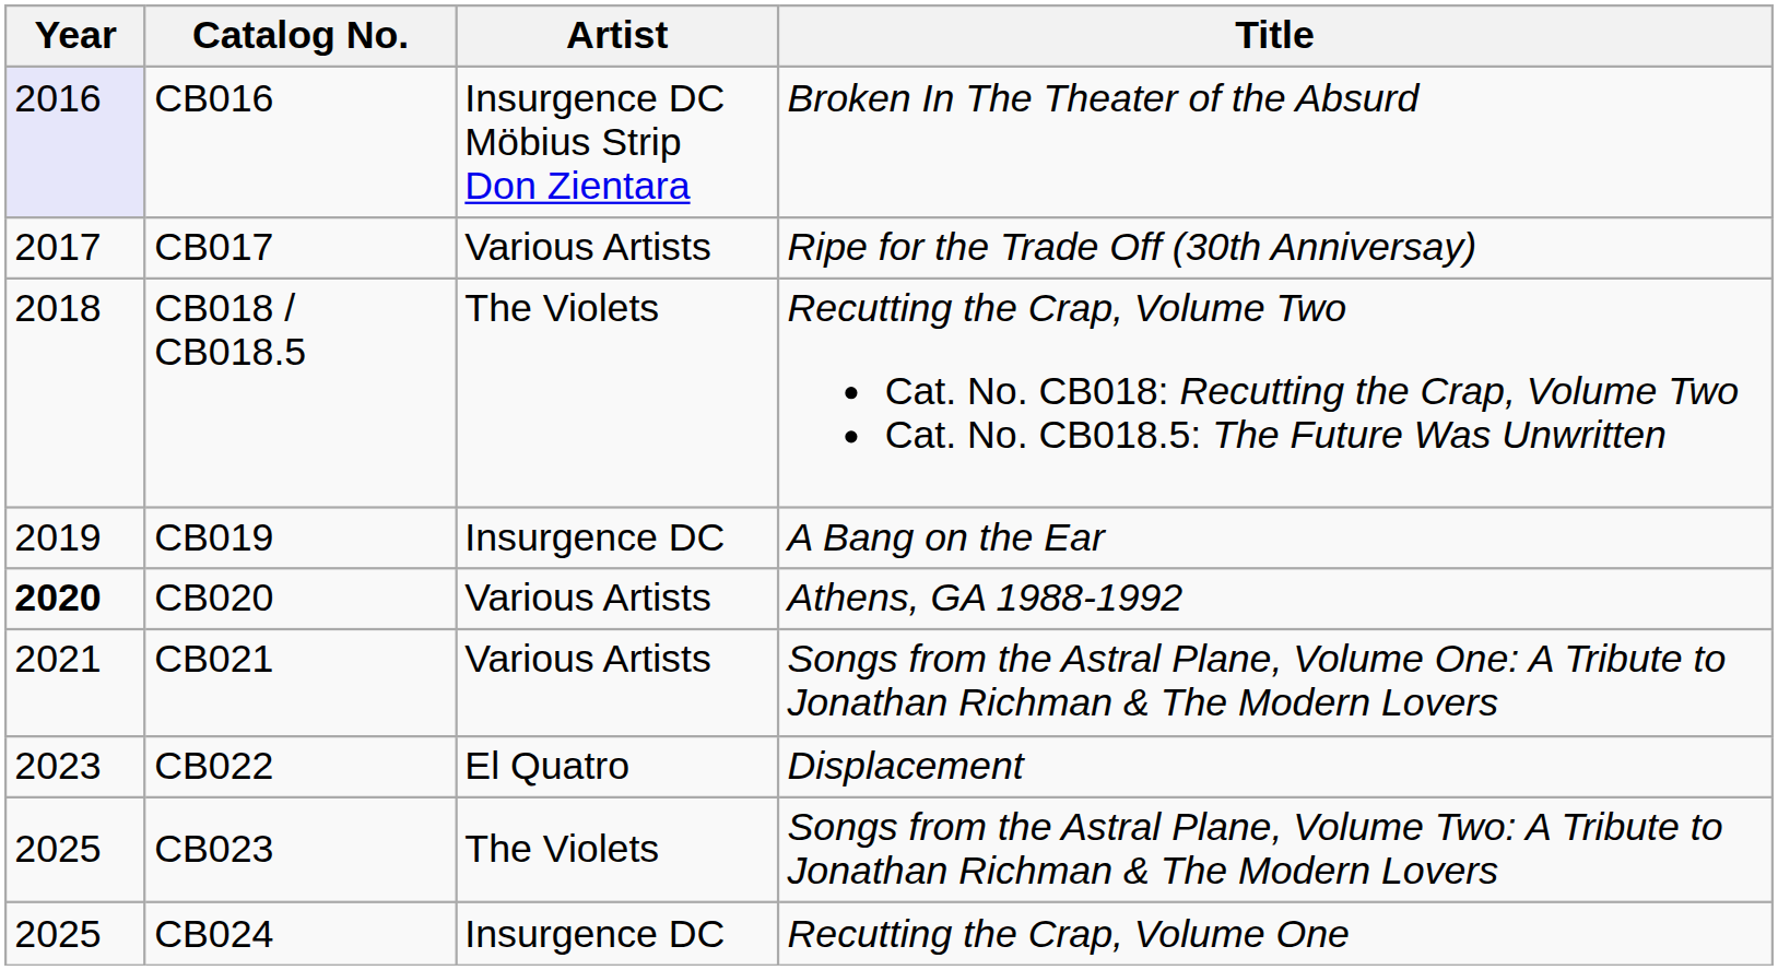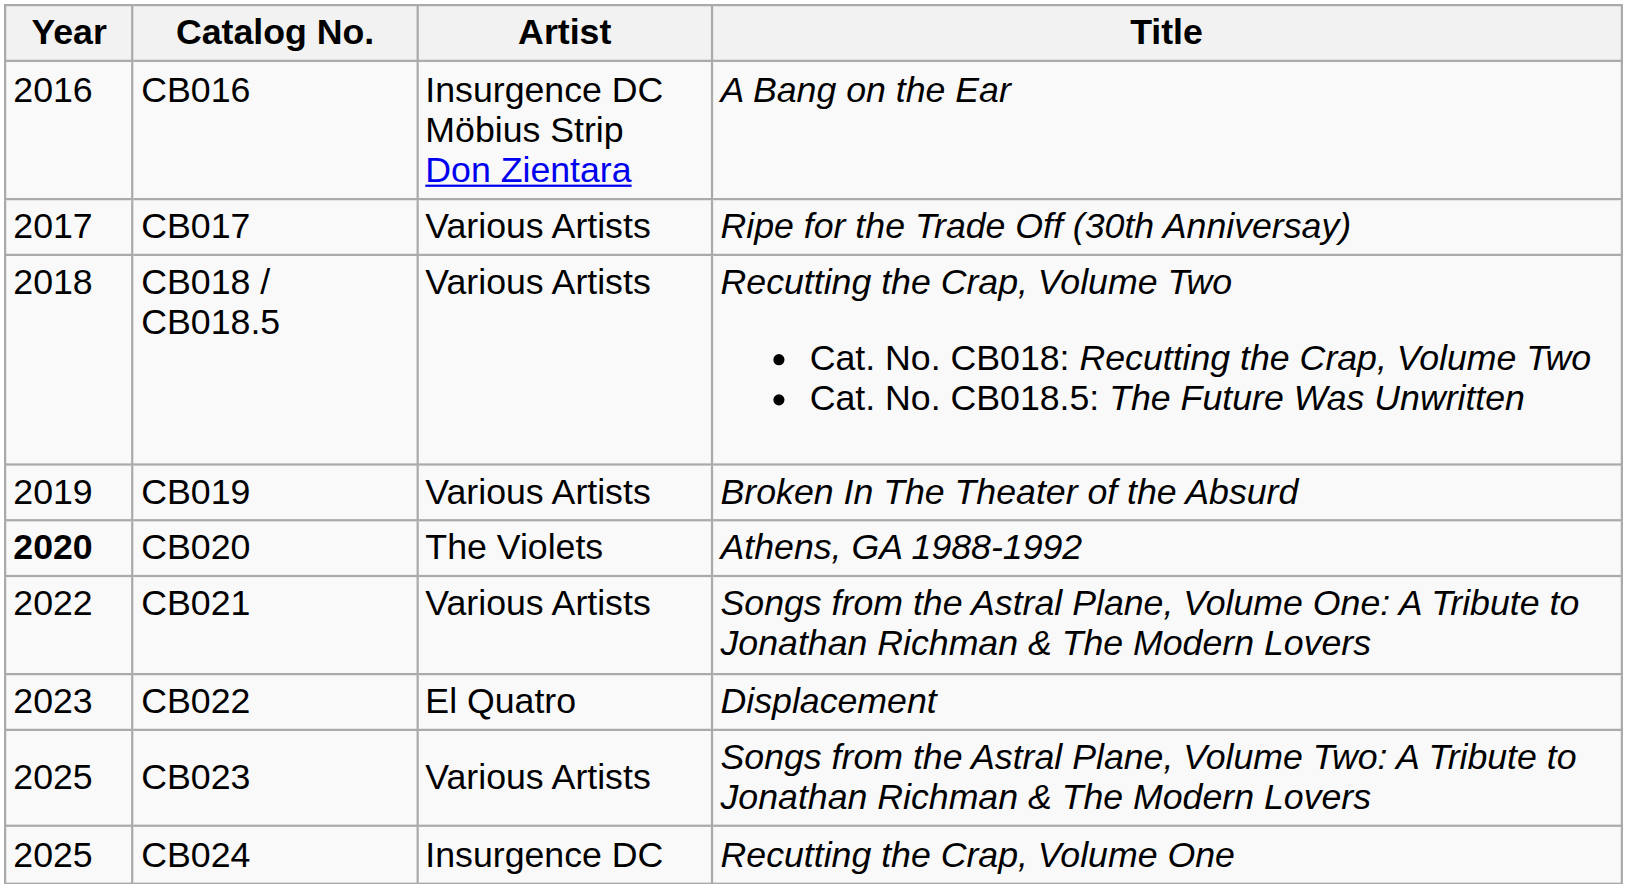CB016 | Year: lavender background -> no background
CB016 | Title: Broken In The Theater of the Absurd -> A Bang on the Ear
CB018 / CB018.5 | Artist: The Violets -> Various Artists
CB019 | Artist: Insurgence DC -> Various Artists
CB019 | Title: A Bang on the Ear -> Broken In The Theater of the Absurd
CB020 | Artist: Various Artists -> The Violets
CB021 | Year: 2021 -> 2022
CB023 | Artist: The Violets -> Various Artists
